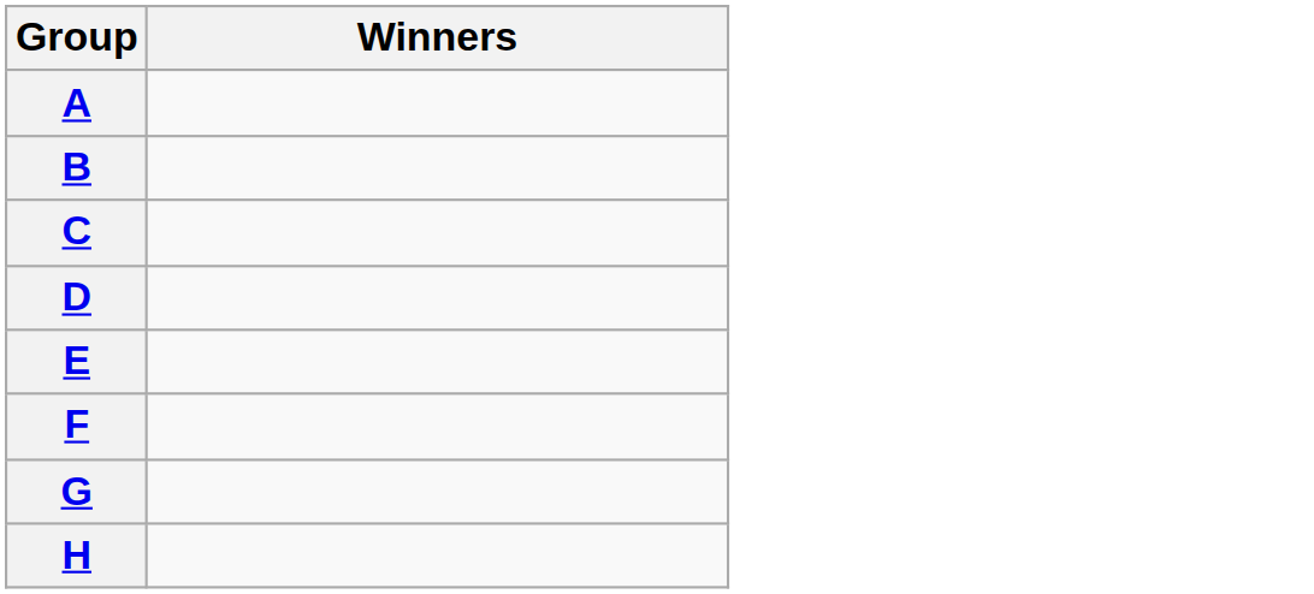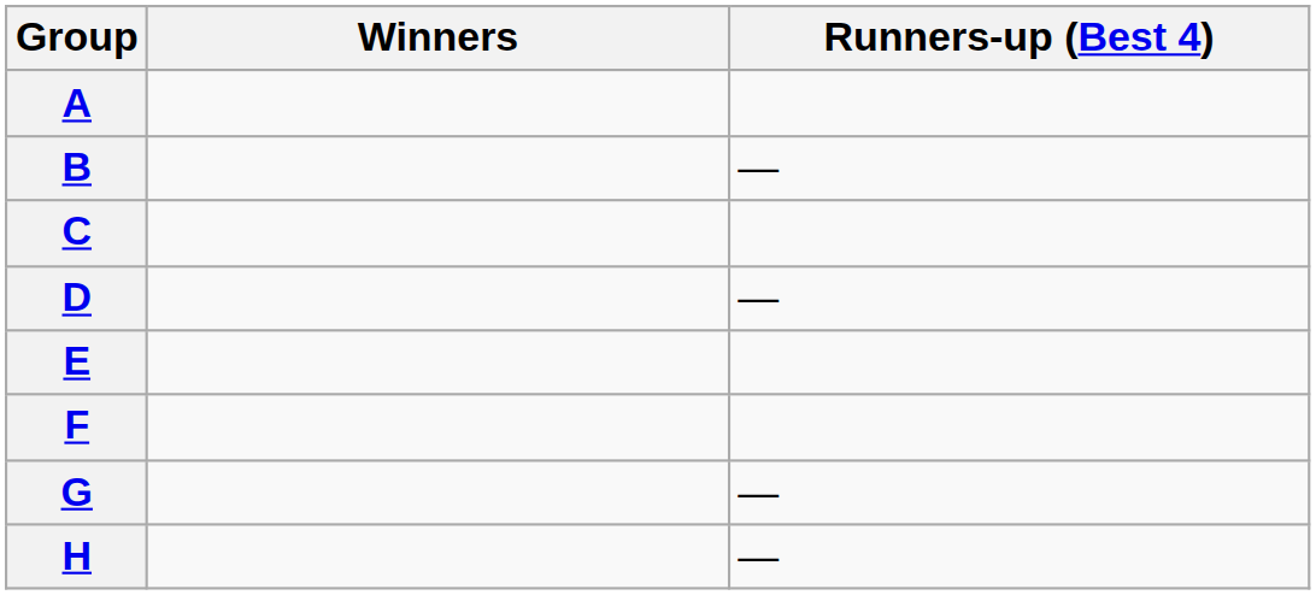+ column: Runners-up (Best 4) | — | — | — | —
